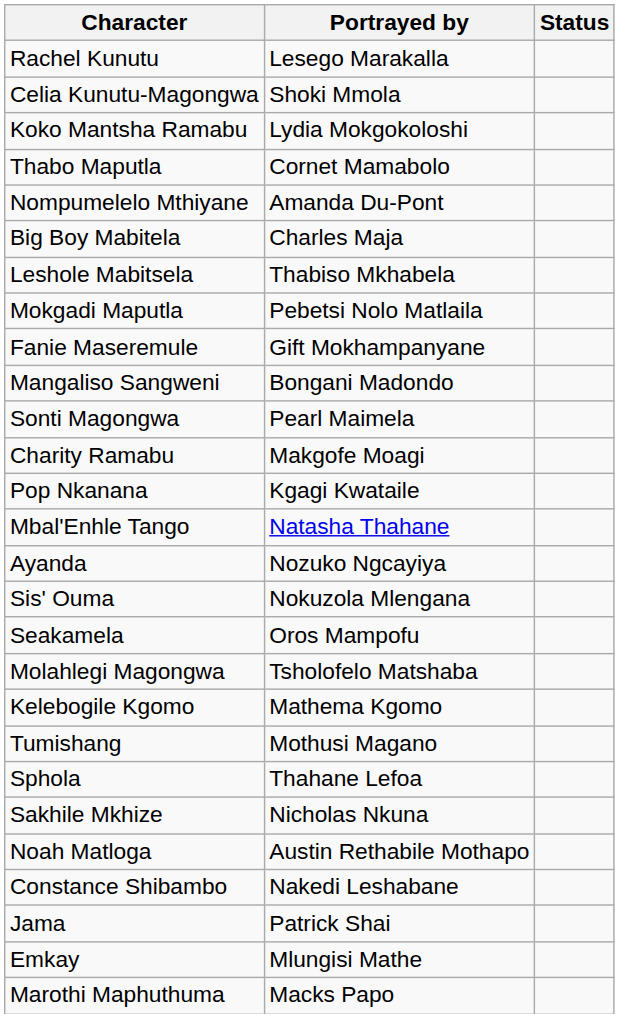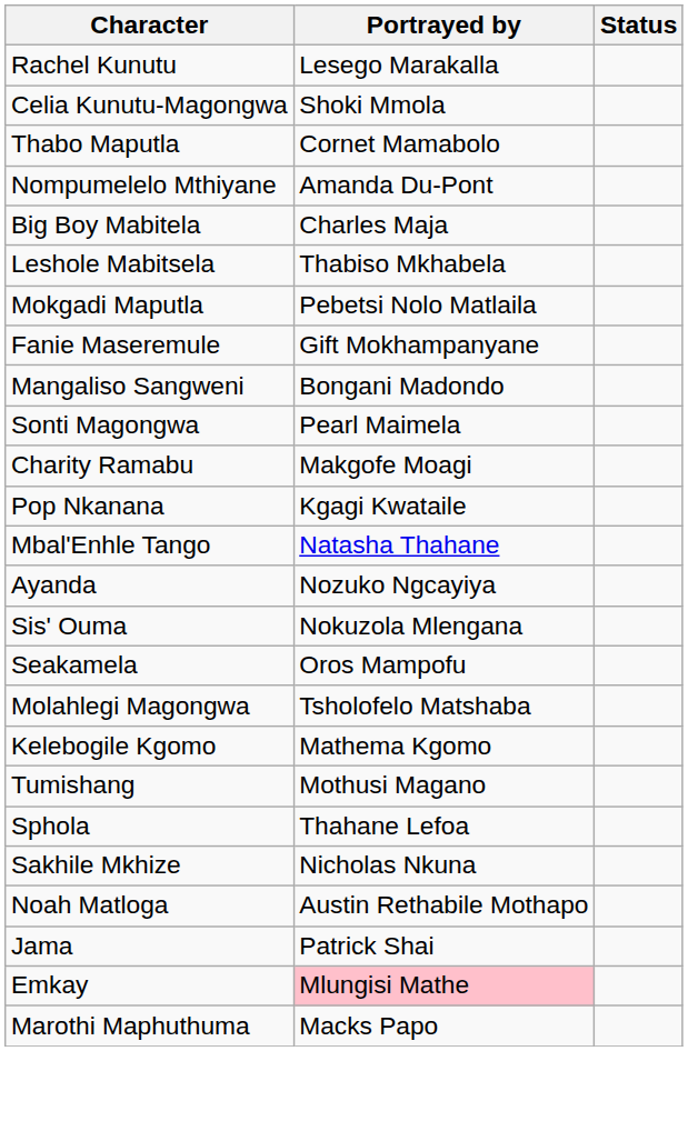- row: Koko Mantsha Ramabu | Lydia Mokgokoloshi
- row: Constance Shibambo | Nakedi Leshabane
Emkay | Portrayed by: no background -> pink background
